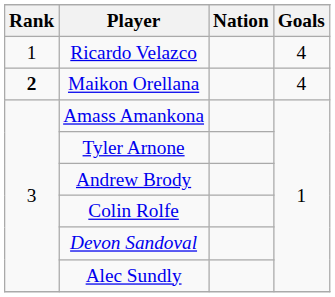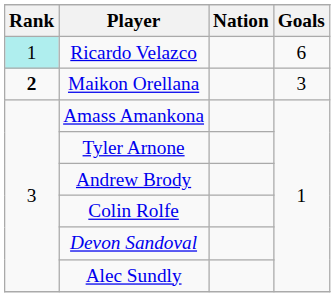Ricardo Velazco | Rank: no background -> paleturquoise background
Ricardo Velazco | Goals: 4 -> 6
Maikon Orellana | Goals: 4 -> 3
